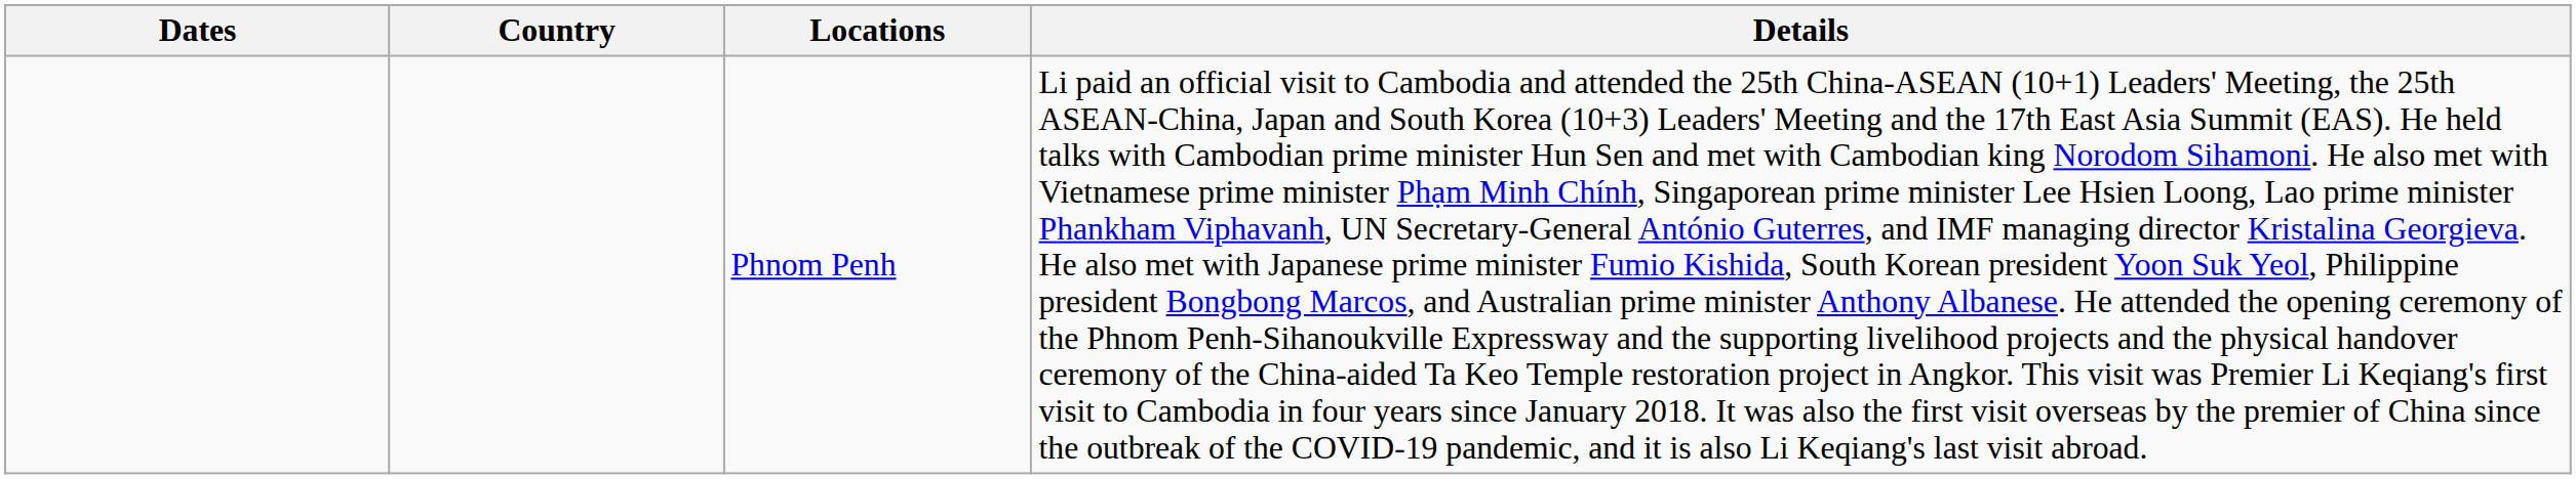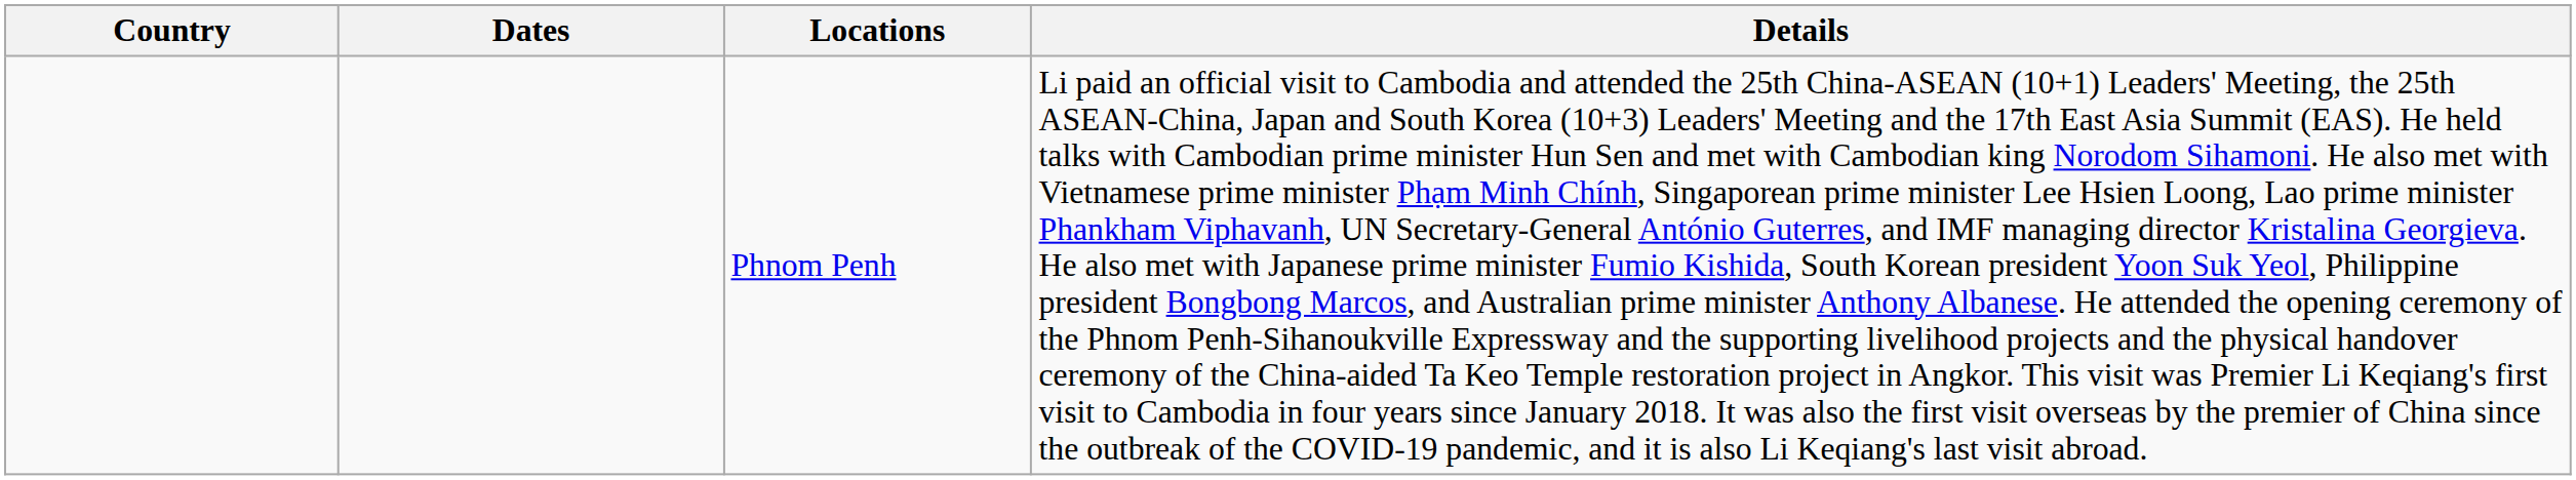columns swapped: Dates <-> Country
